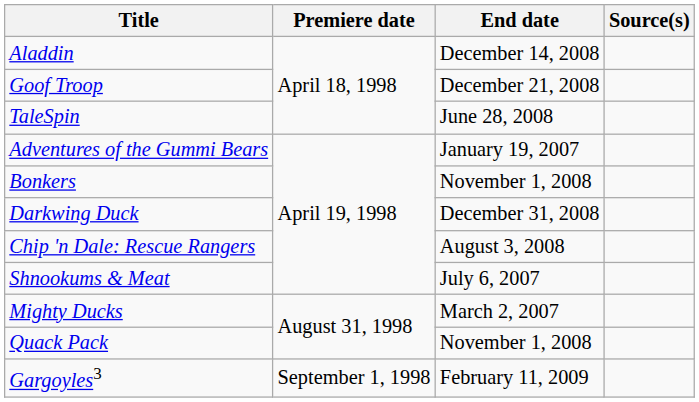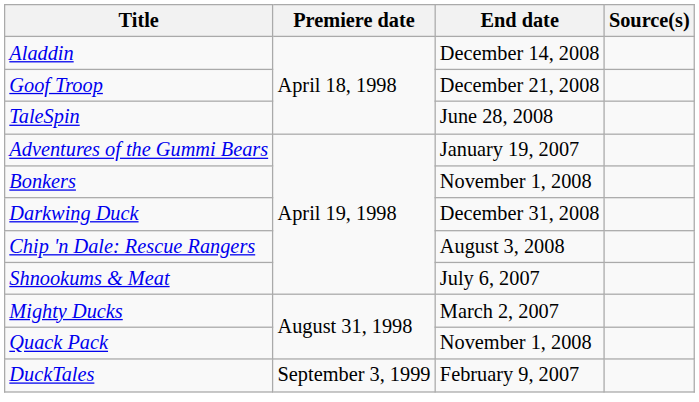- row: Gargoyles3 | September 1, 1998 | February 11, 2009
+ row: DuckTales | September 3, 1999 | February 9, 2007
